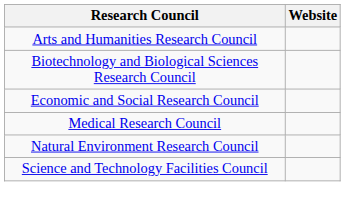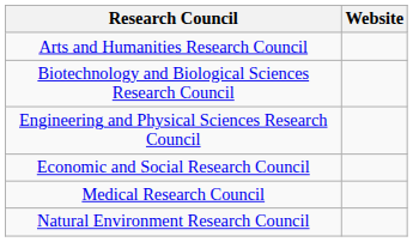+ row: Engineering and Physical Sciences Research Council
- row: Science and Technology Facilities Council
